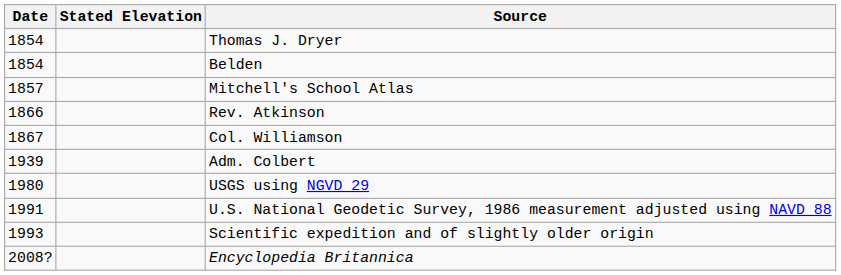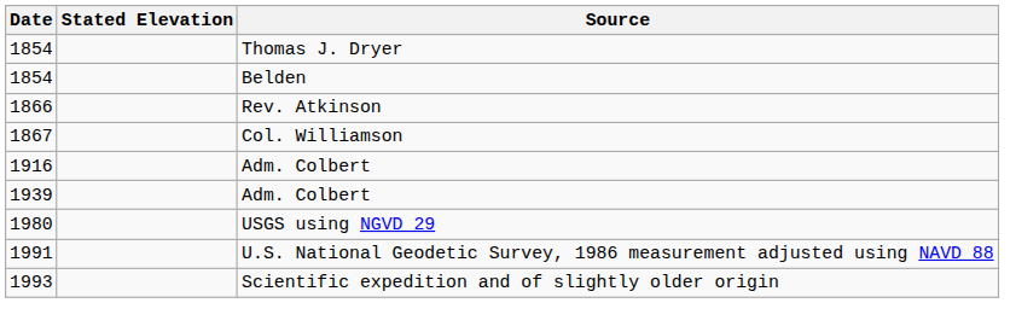- row: 1857 | Mitchell's School Atlas
+ row: 1916 | Adm. Colbert
- row: 2008? | Encyclopedia Britannica
